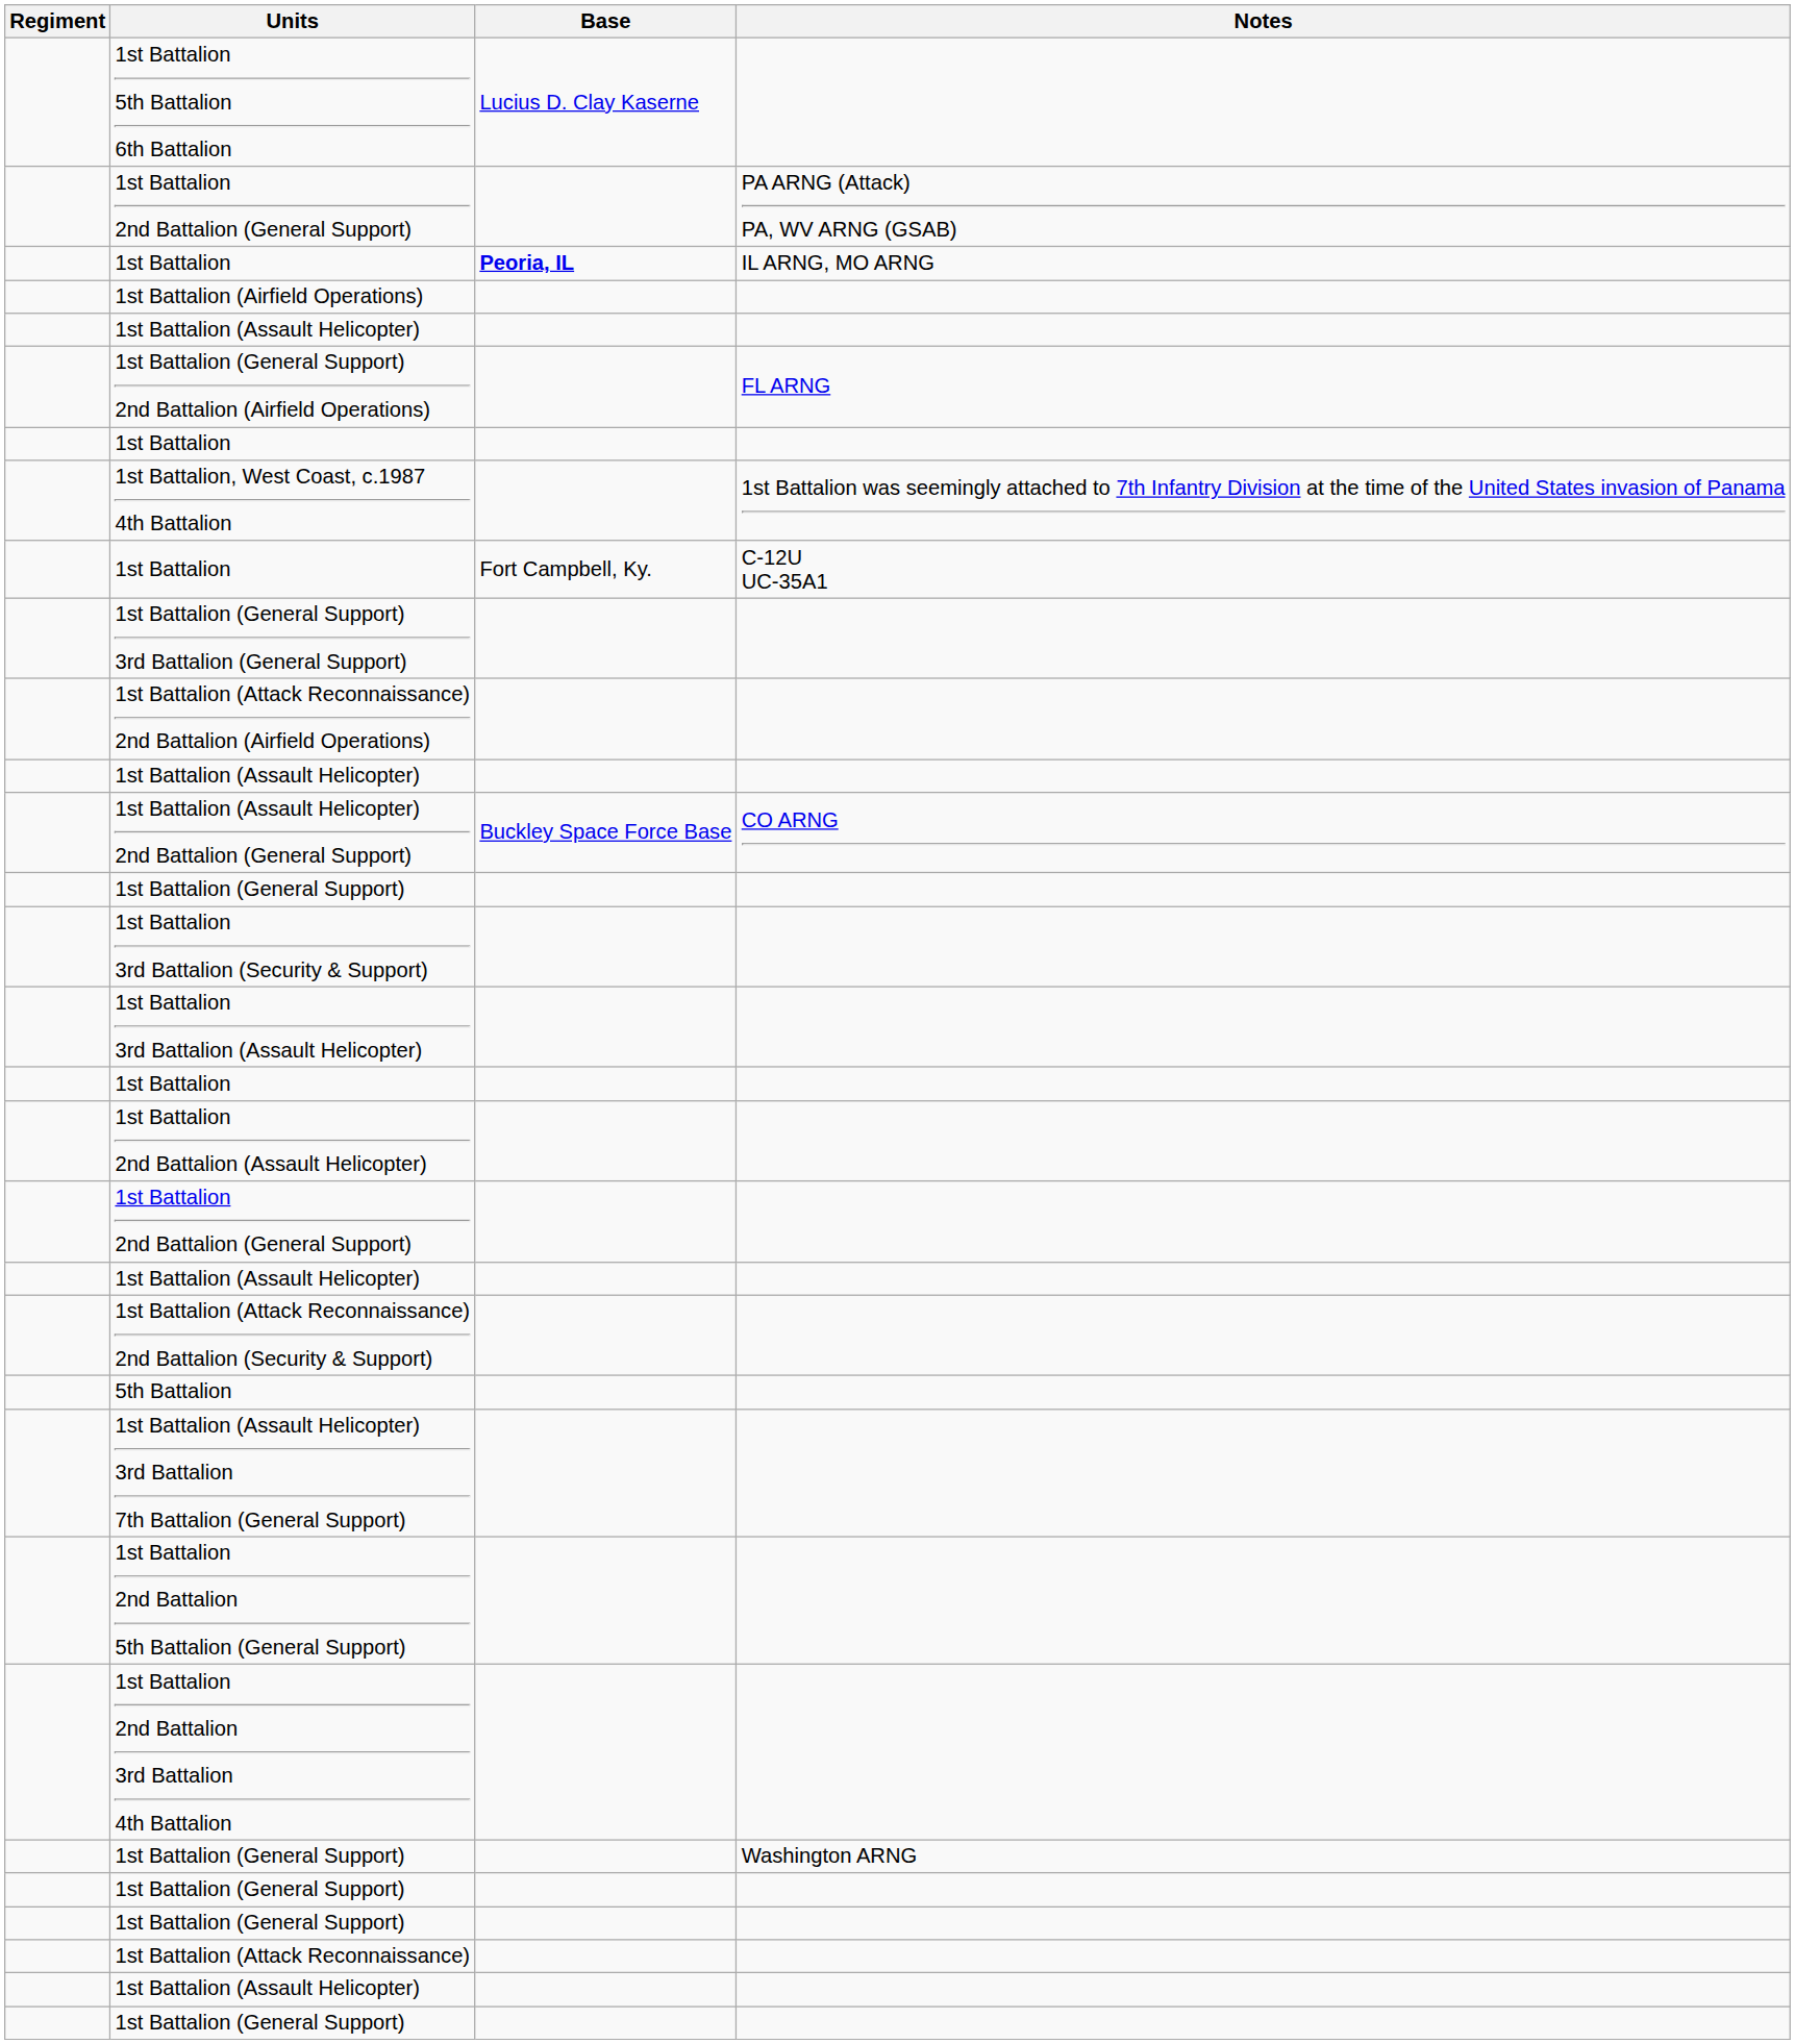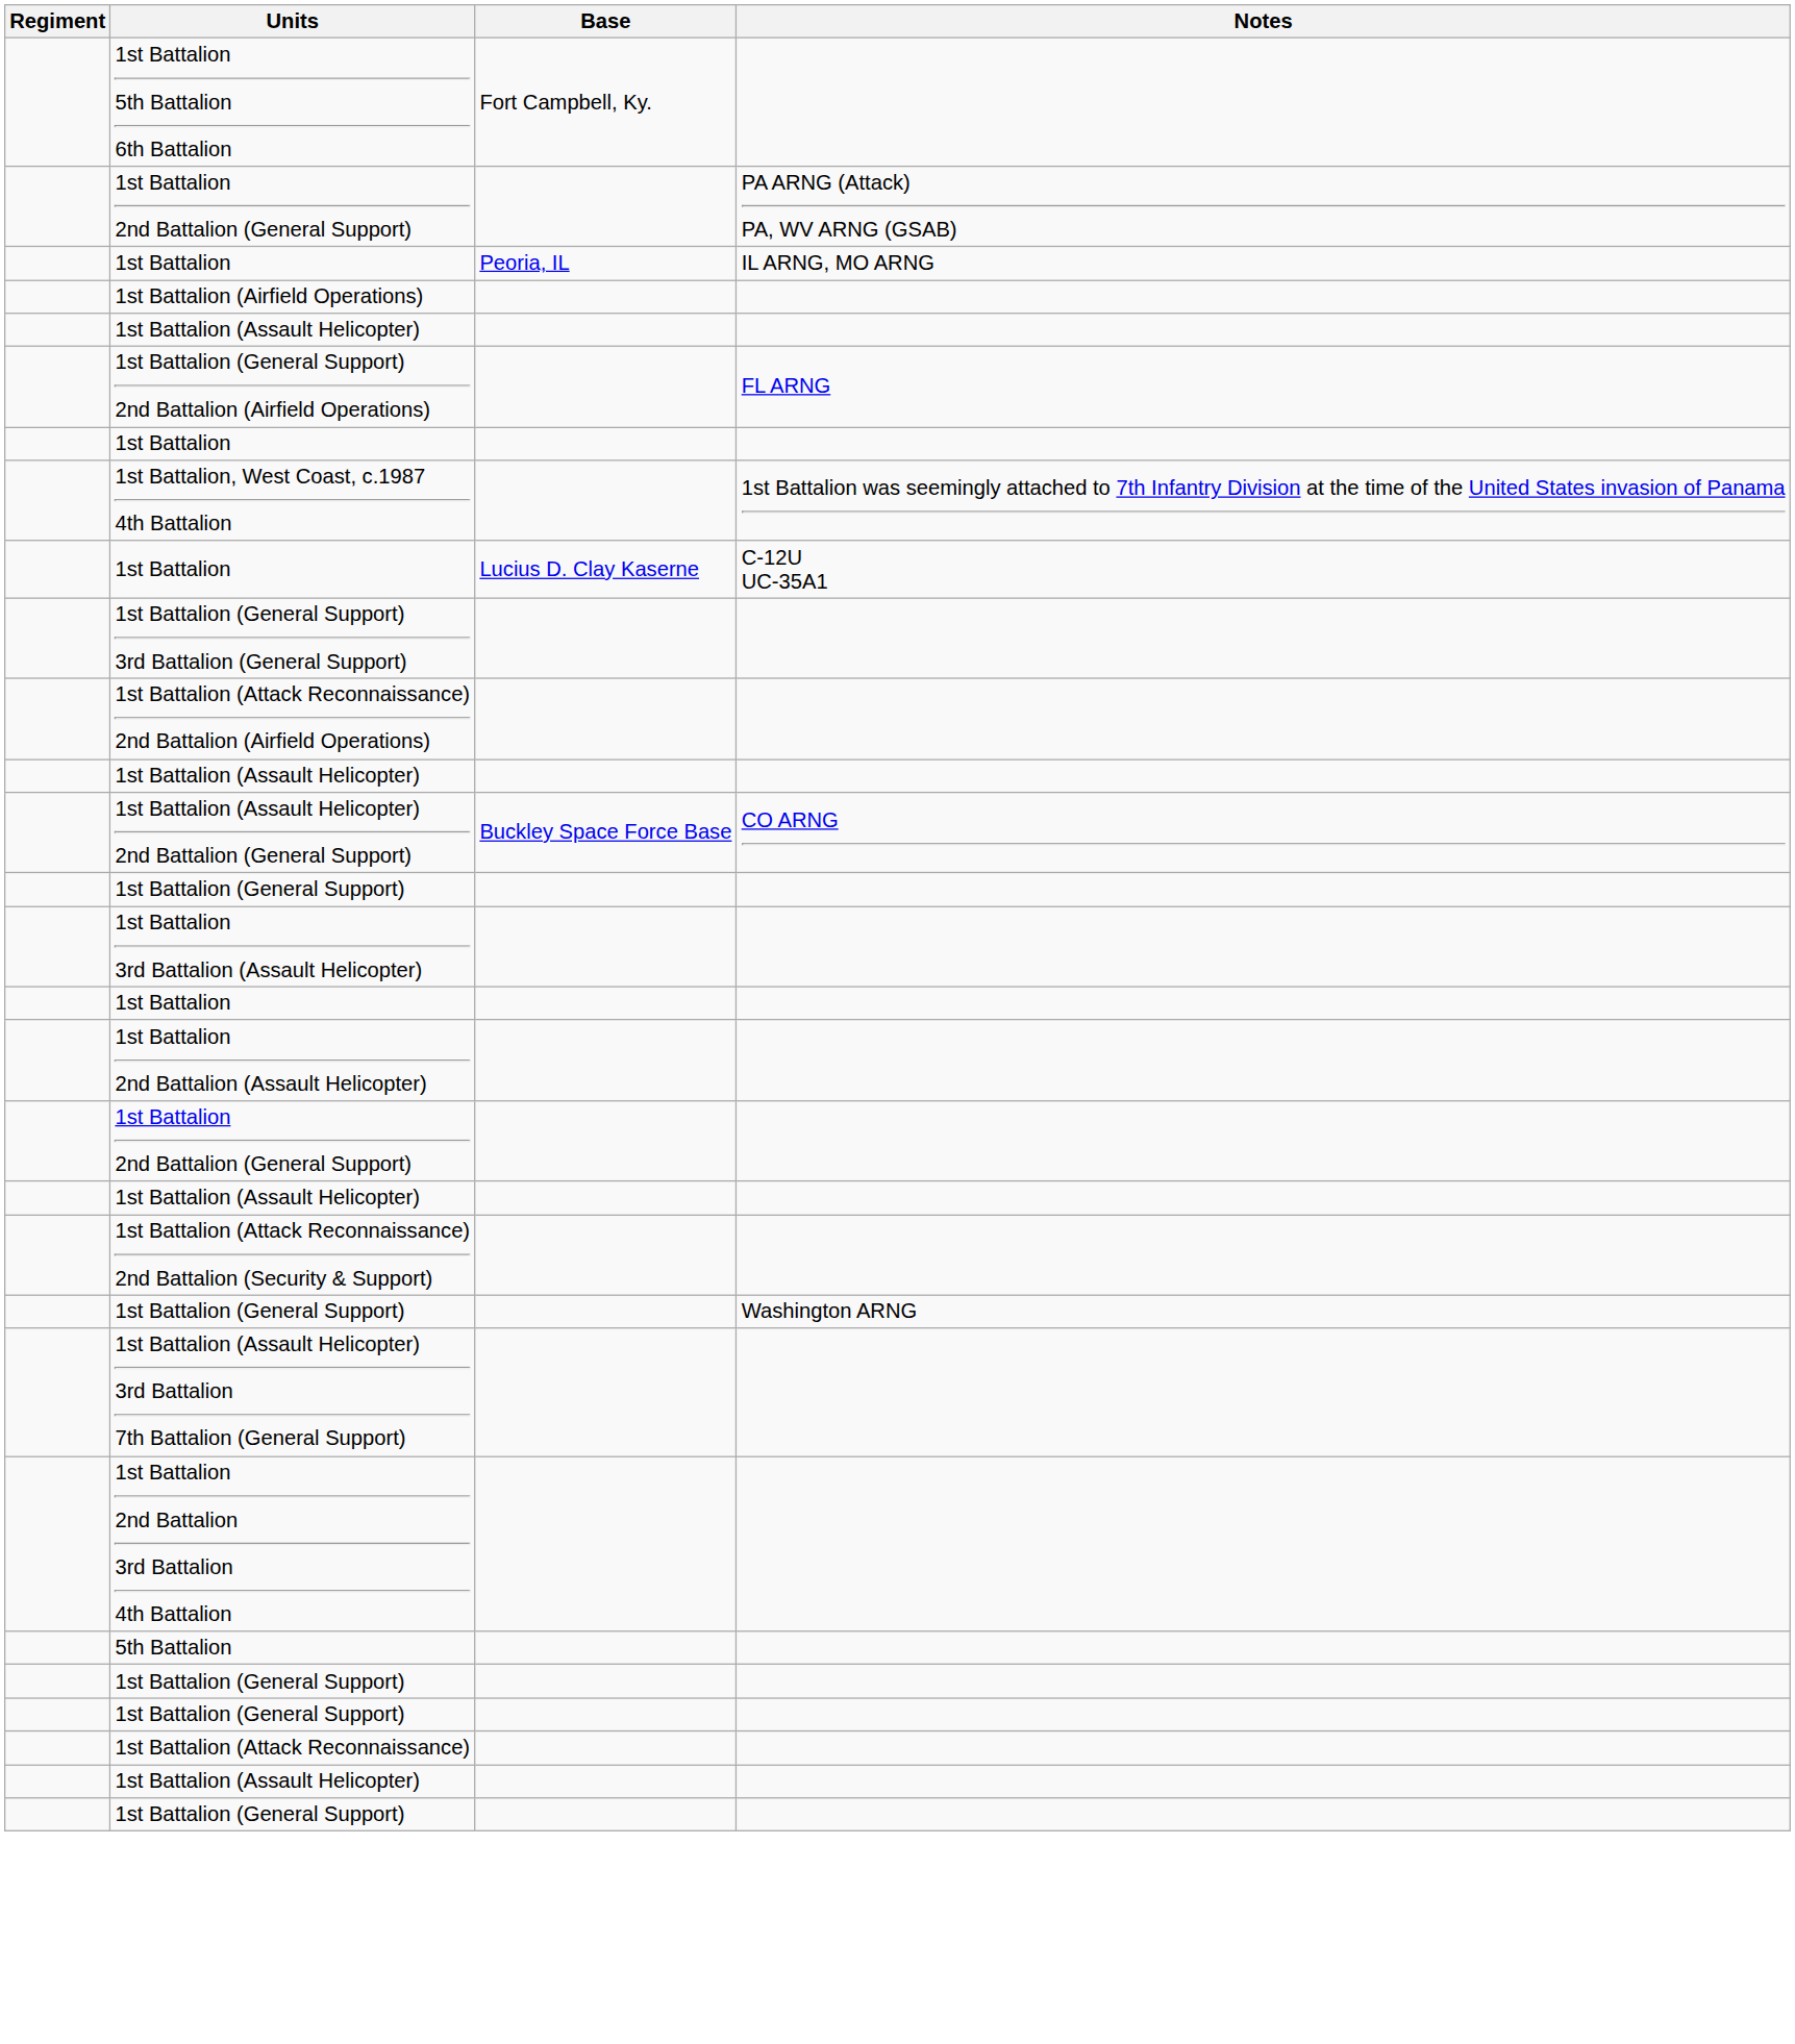1st Battalion 5th Battalion 6th Battalion | Base: Lucius D. Clay Kaserne -> Fort Campbell, Ky.
1st Battalion / IL ARNG, MO ARNG | Base: bold -> normal
1st Battalion / C-12U UC-35A1 | Base: Fort Campbell, Ky. -> Lucius D. Clay Kaserne
- row: 1st Battalion 3rd Battalion (Security & Support)
rows swapped: 5th Battalion <-> 1st Battalion (General Support) / Washington ARNG
- row: 1st Battalion 2nd Battalion 5th Battalion (General Support)
